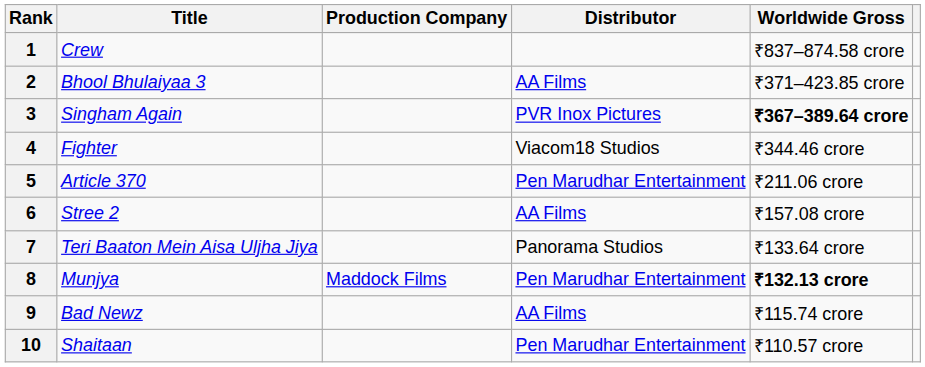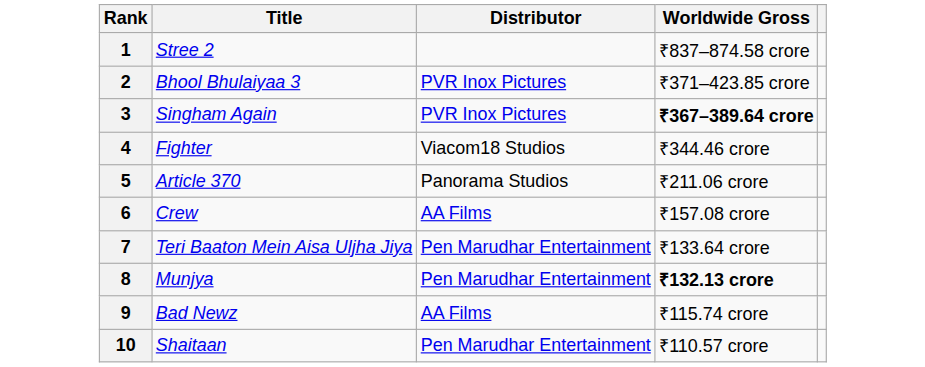- column: Production Company | Maddock Films
1 | Title: Crew -> Stree 2
2 | Distributor: AA Films -> PVR Inox Pictures
5 | Distributor: Pen Marudhar Entertainment -> Panorama Studios
6 | Title: Stree 2 -> Crew
7 | Distributor: Panorama Studios -> Pen Marudhar Entertainment
